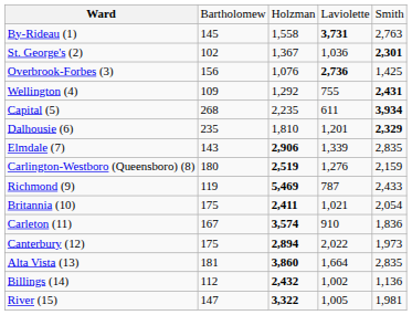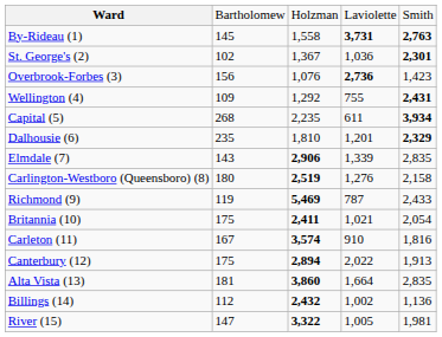By-Rideau (1) | column 5: normal -> bold
Overbrook-Forbes (3) | column 5: 1,425 -> 1,423
Carlington-Westboro (Queensboro) (8) | column 5: 2,159 -> 2,158
Carleton (11) | column 5: 1,836 -> 1,816
Canterbury (12) | column 5: 1,973 -> 1,913
